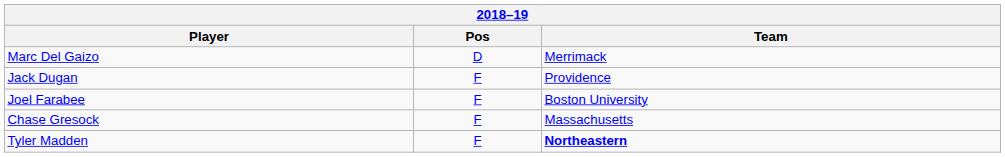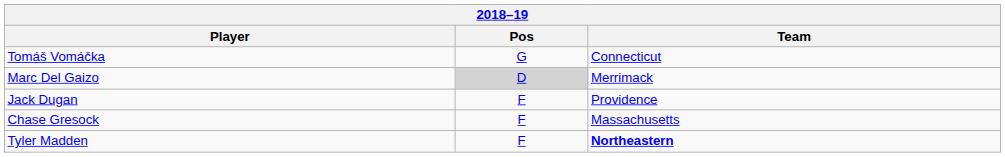+ row: Tomáš Vomáčka | G | Connecticut
Marc Del Gaizo | Pos: no background -> lightgrey background
- row: Joel Farabee | F | Boston University
